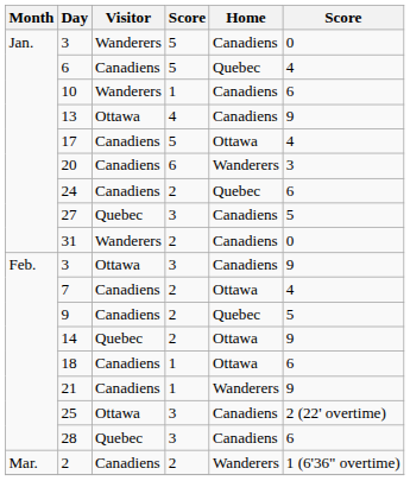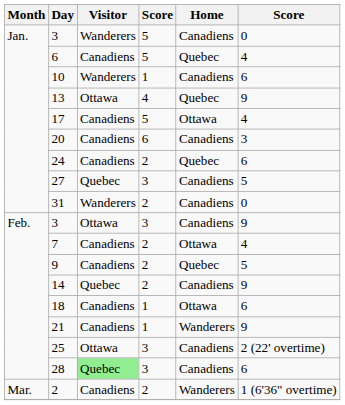13 | Home: Canadiens -> Quebec
20 | Home: Wanderers -> Canadiens
14 | Home: Ottawa -> Canadiens
28 | Visitor: no background -> lightgreen background
